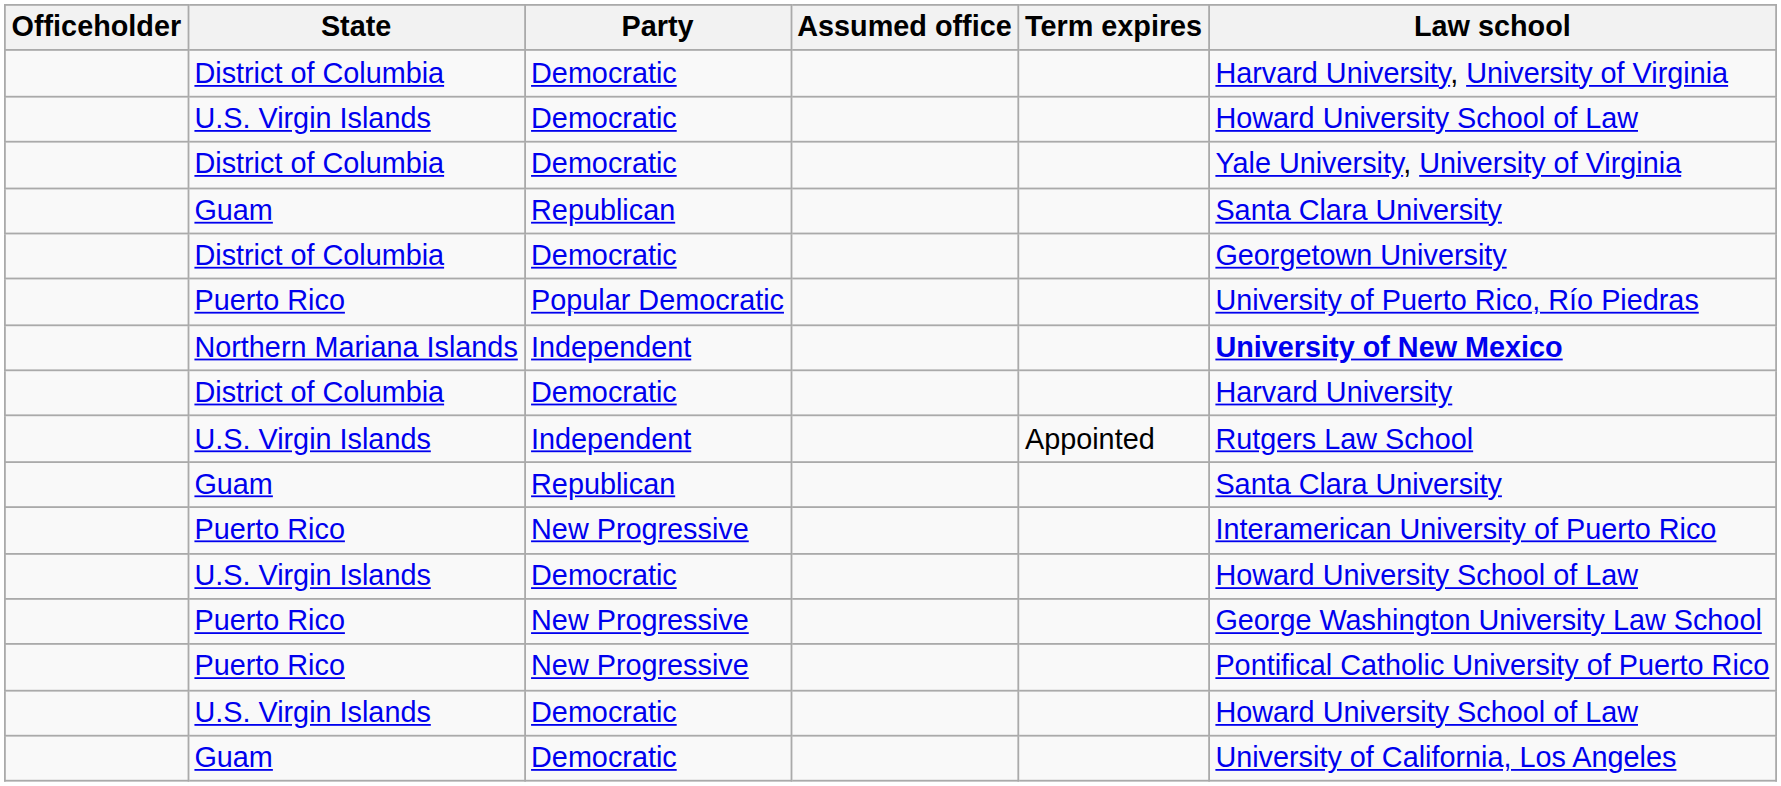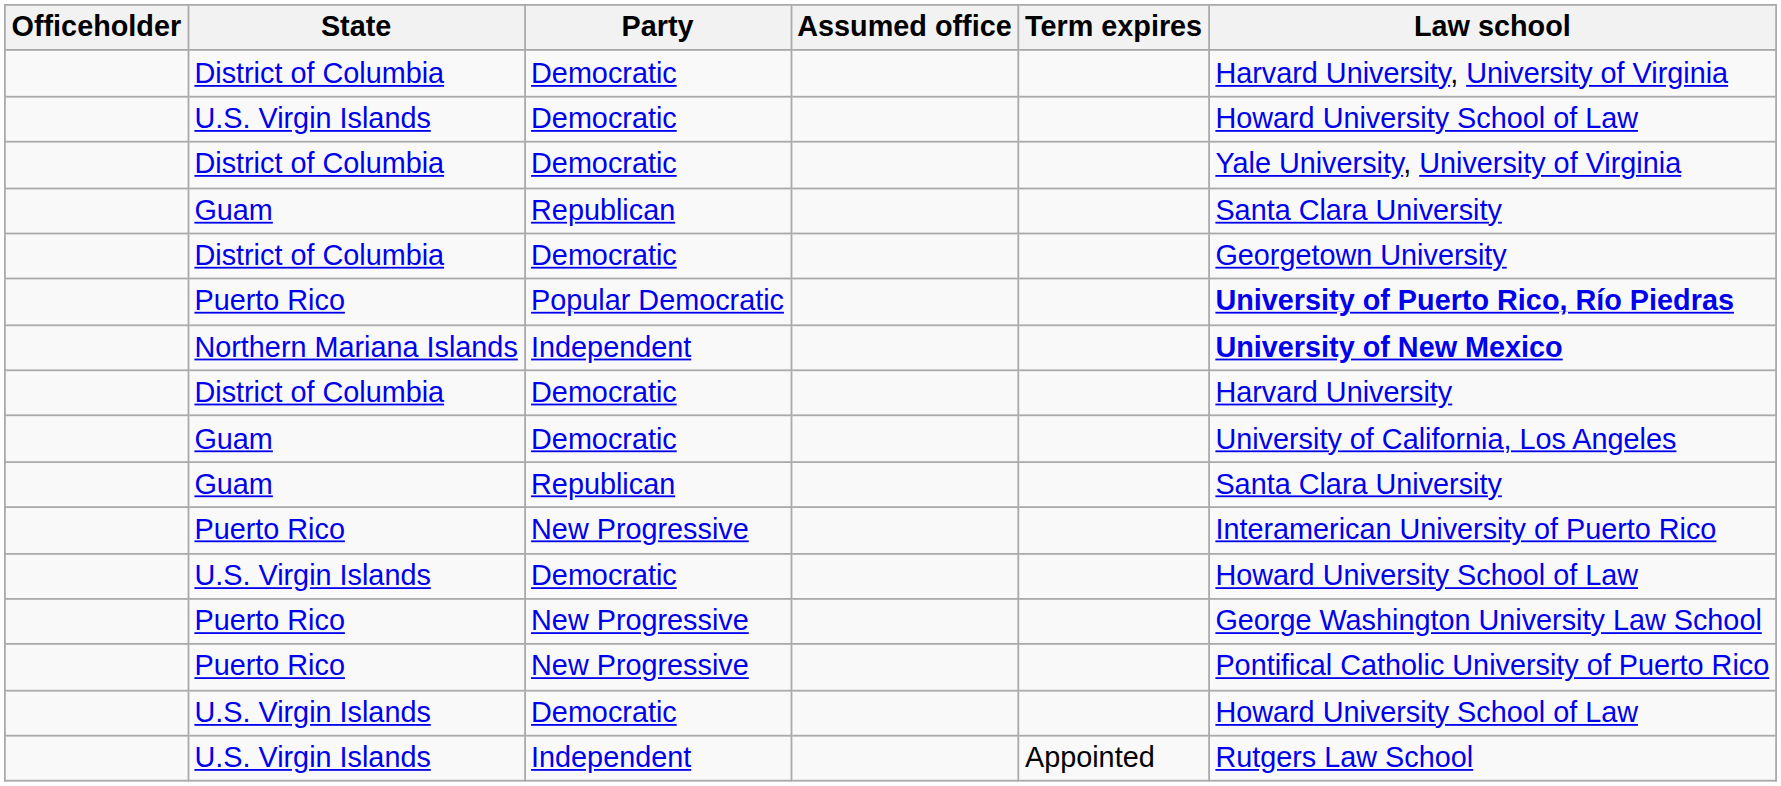Puerto Rico / Popular Democratic | Law school: normal -> bold
rows swapped: Guam / Democratic <-> U.S. Virgin Islands / Independent
